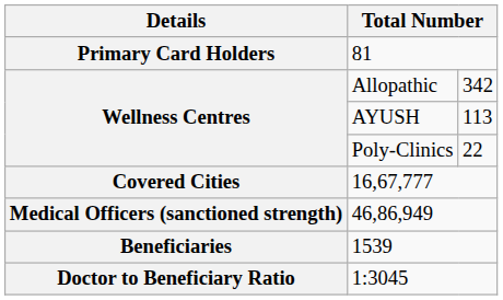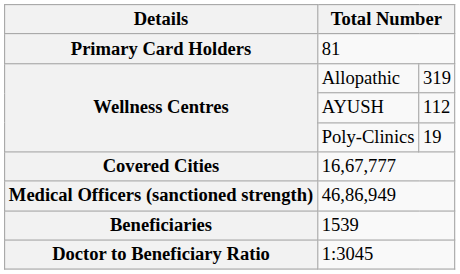Allopathic | column 3: 342 -> 319
AYUSH | column 3: 113 -> 112
Poly-Clinics | column 3: 22 -> 19
